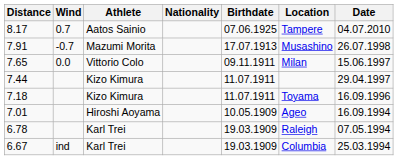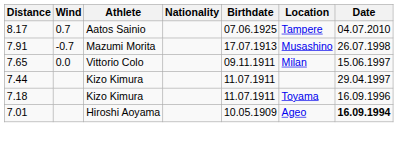7.01 | Date: normal -> bold
- row: 6.78 | Karl Trei | 19.03.1909 | Raleigh | 07.05.1994
- row: 6.67 | ind | Karl Trei | 19.03.1909 | Columbia | 25.03.1994
